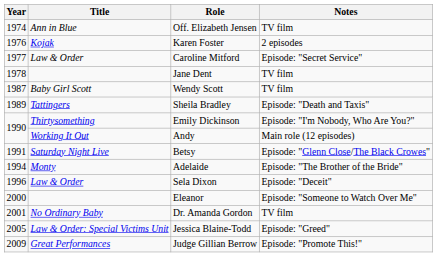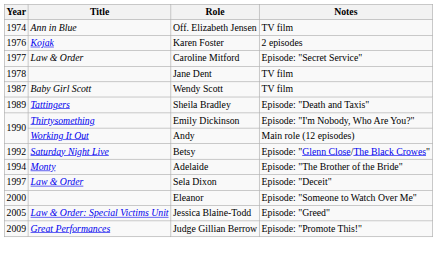Betsy | Year: 1991 -> 1992
Sela Dixon | Year: 1996 -> 1997
- row: 2001 | No Ordinary Baby | Dr. Amanda Gordon | TV film
